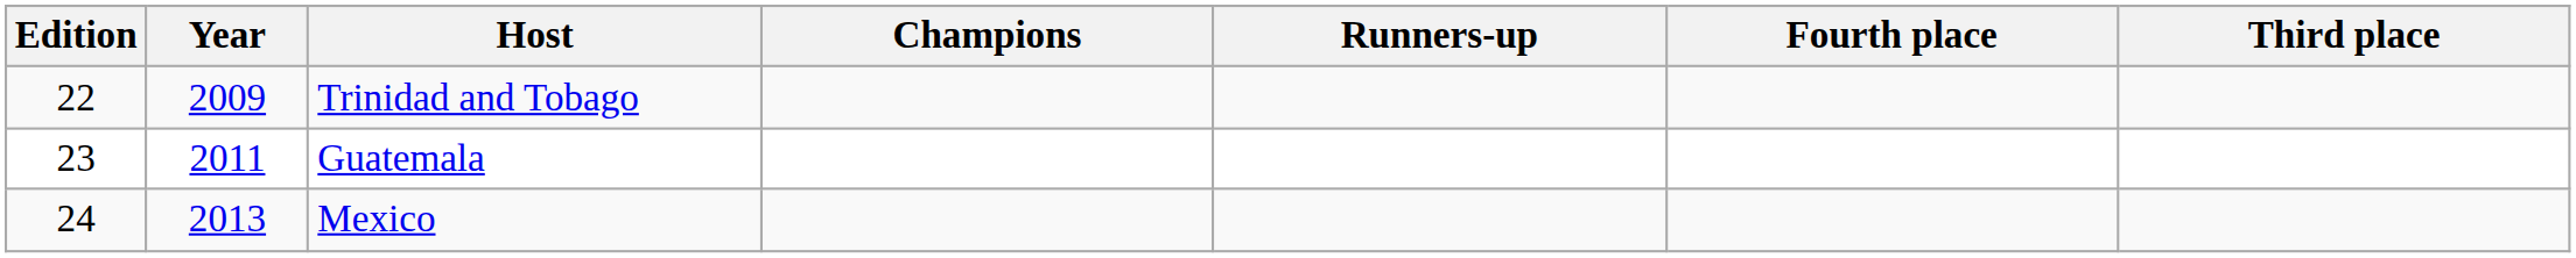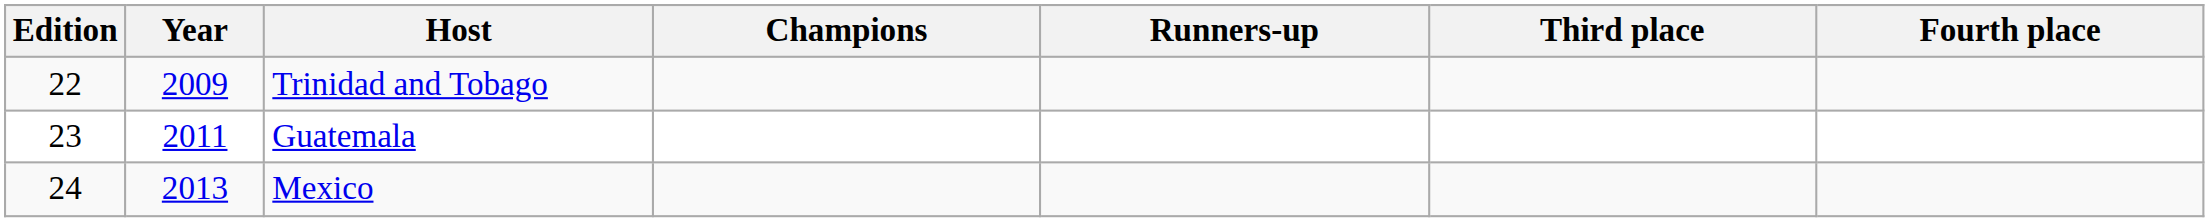columns swapped: Third place <-> Fourth place
